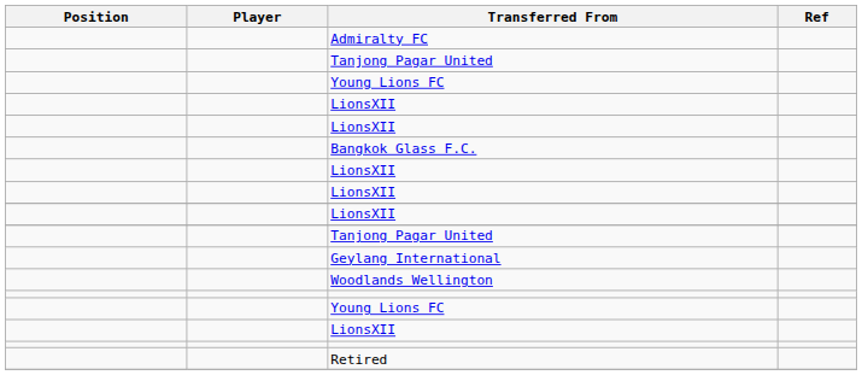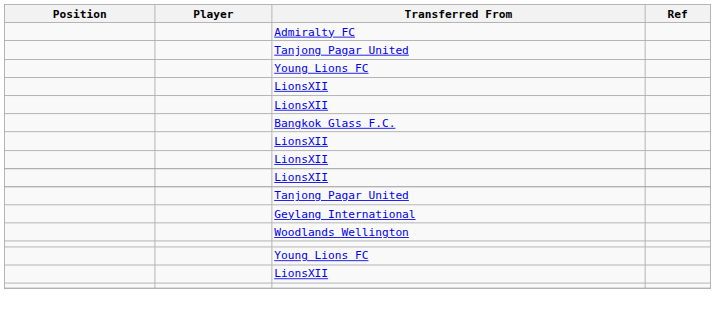- row: Retired
